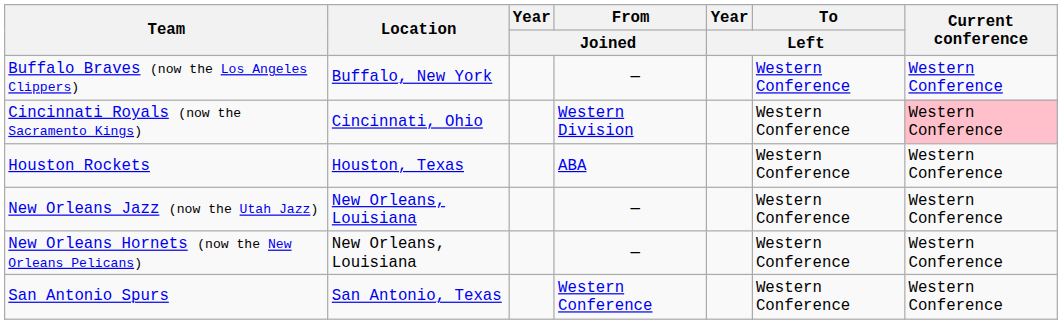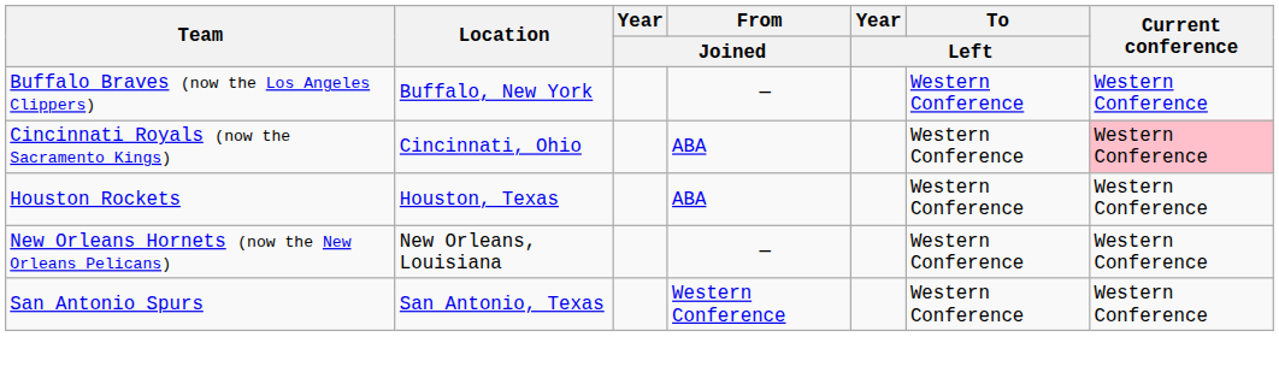Cincinnati Royals (now the Sacramento Kings) | From / Joined: Western Division -> ABA
- row: New Orleans Jazz (now the Utah Jazz) | New Orleans, Louisiana | — | Western Conference | Western Conference
